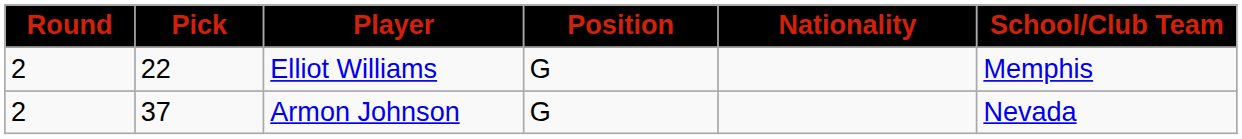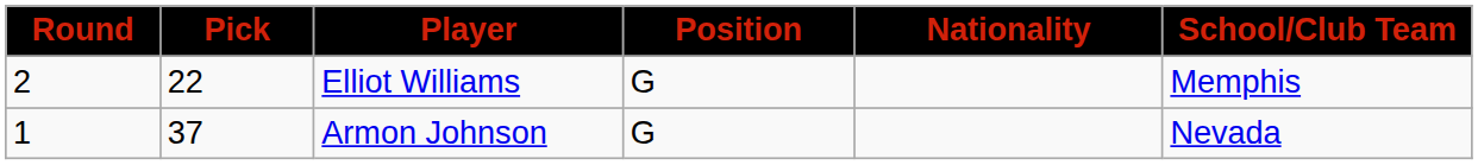Armon Johnson | Round: 2 -> 1
